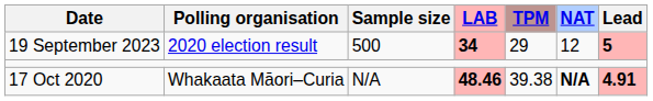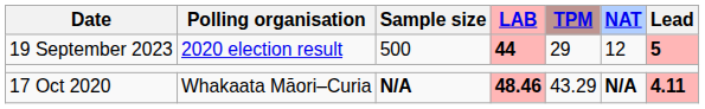19 September 2023 | LAB: 34 -> 44
17 Oct 2020 | Sample size: normal -> bold
17 Oct 2020 | TPM: 39.38 -> 43.29
17 Oct 2020 | Lead: 4.91 -> 4.11
